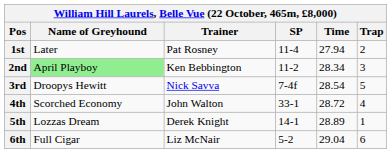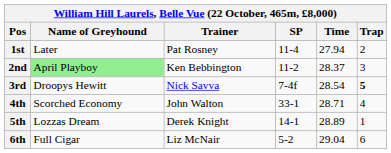2nd | Time: 28.34 -> 28.37
3rd | Trap: normal -> bold
4th | Time: 28.72 -> 28.71
